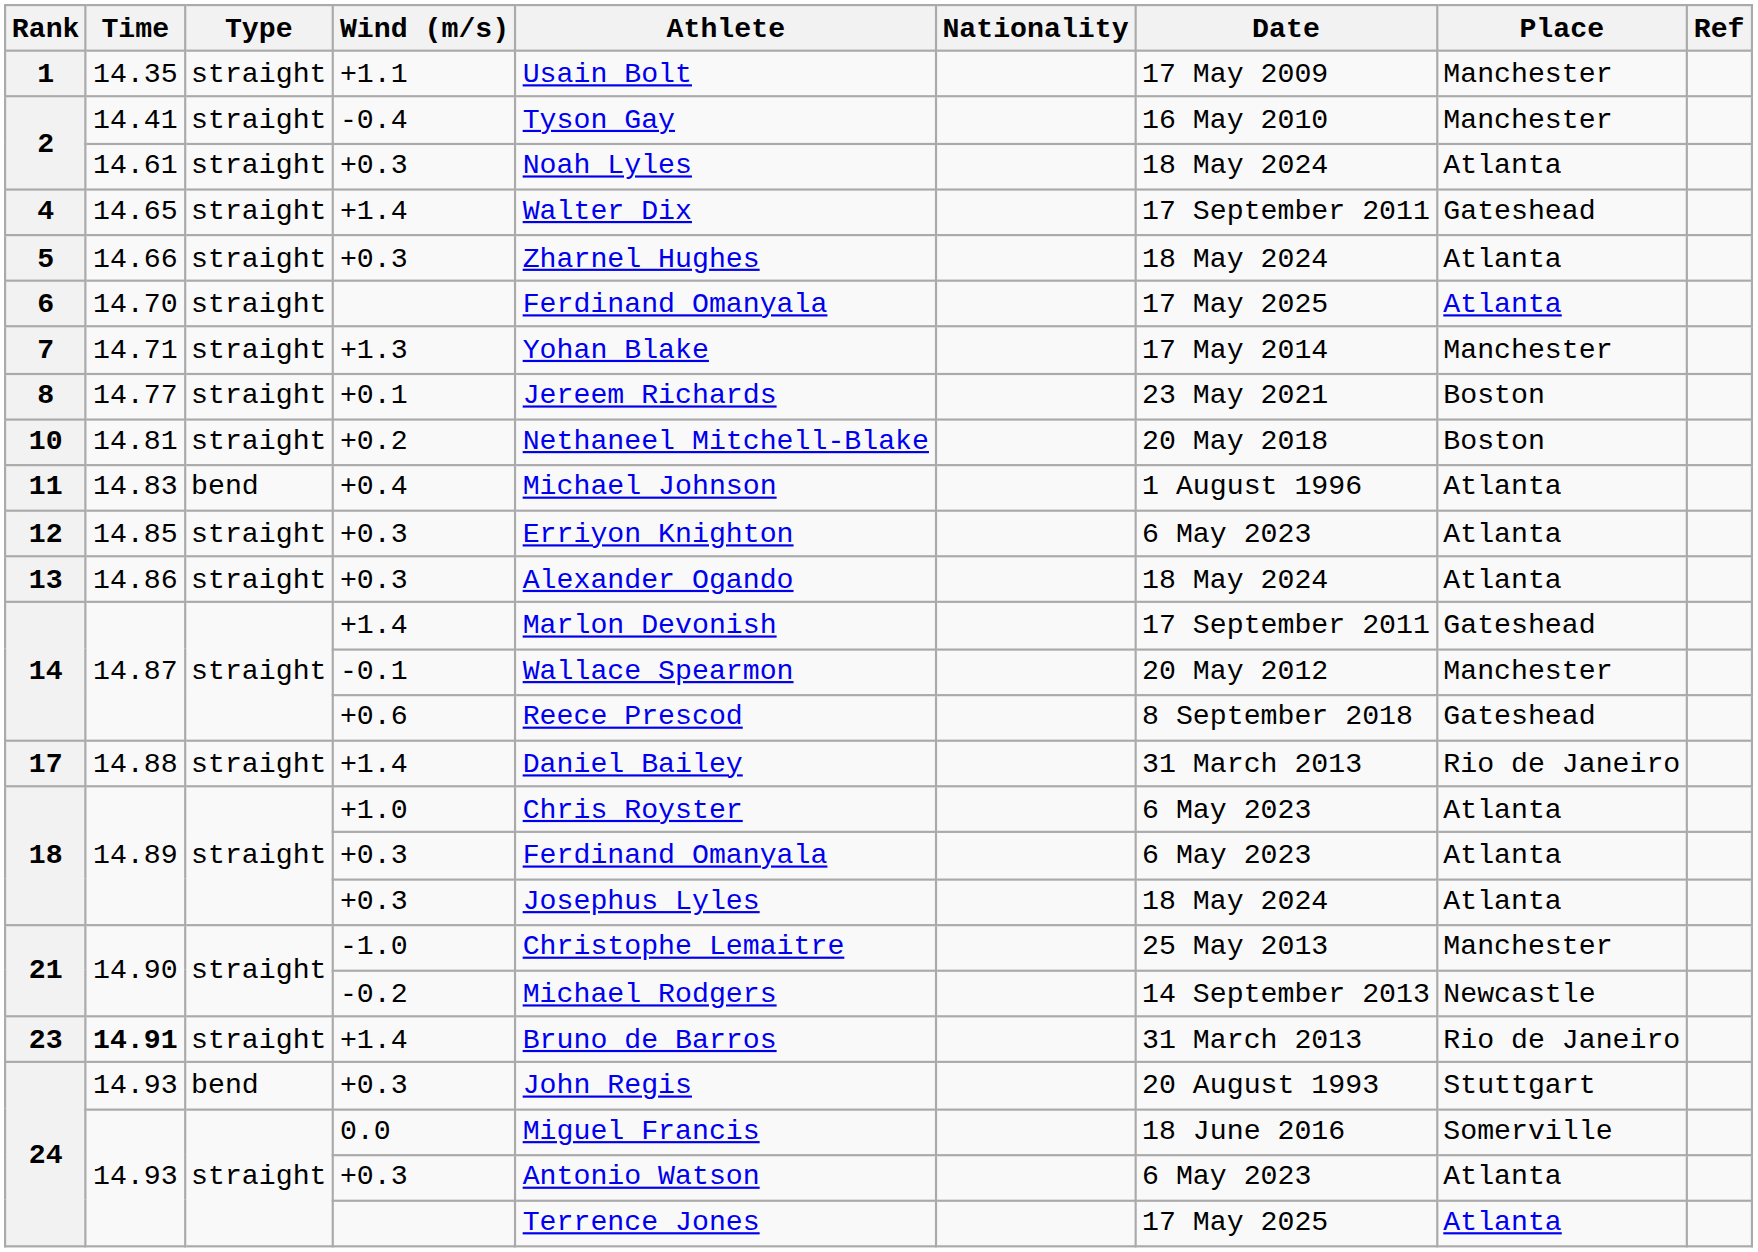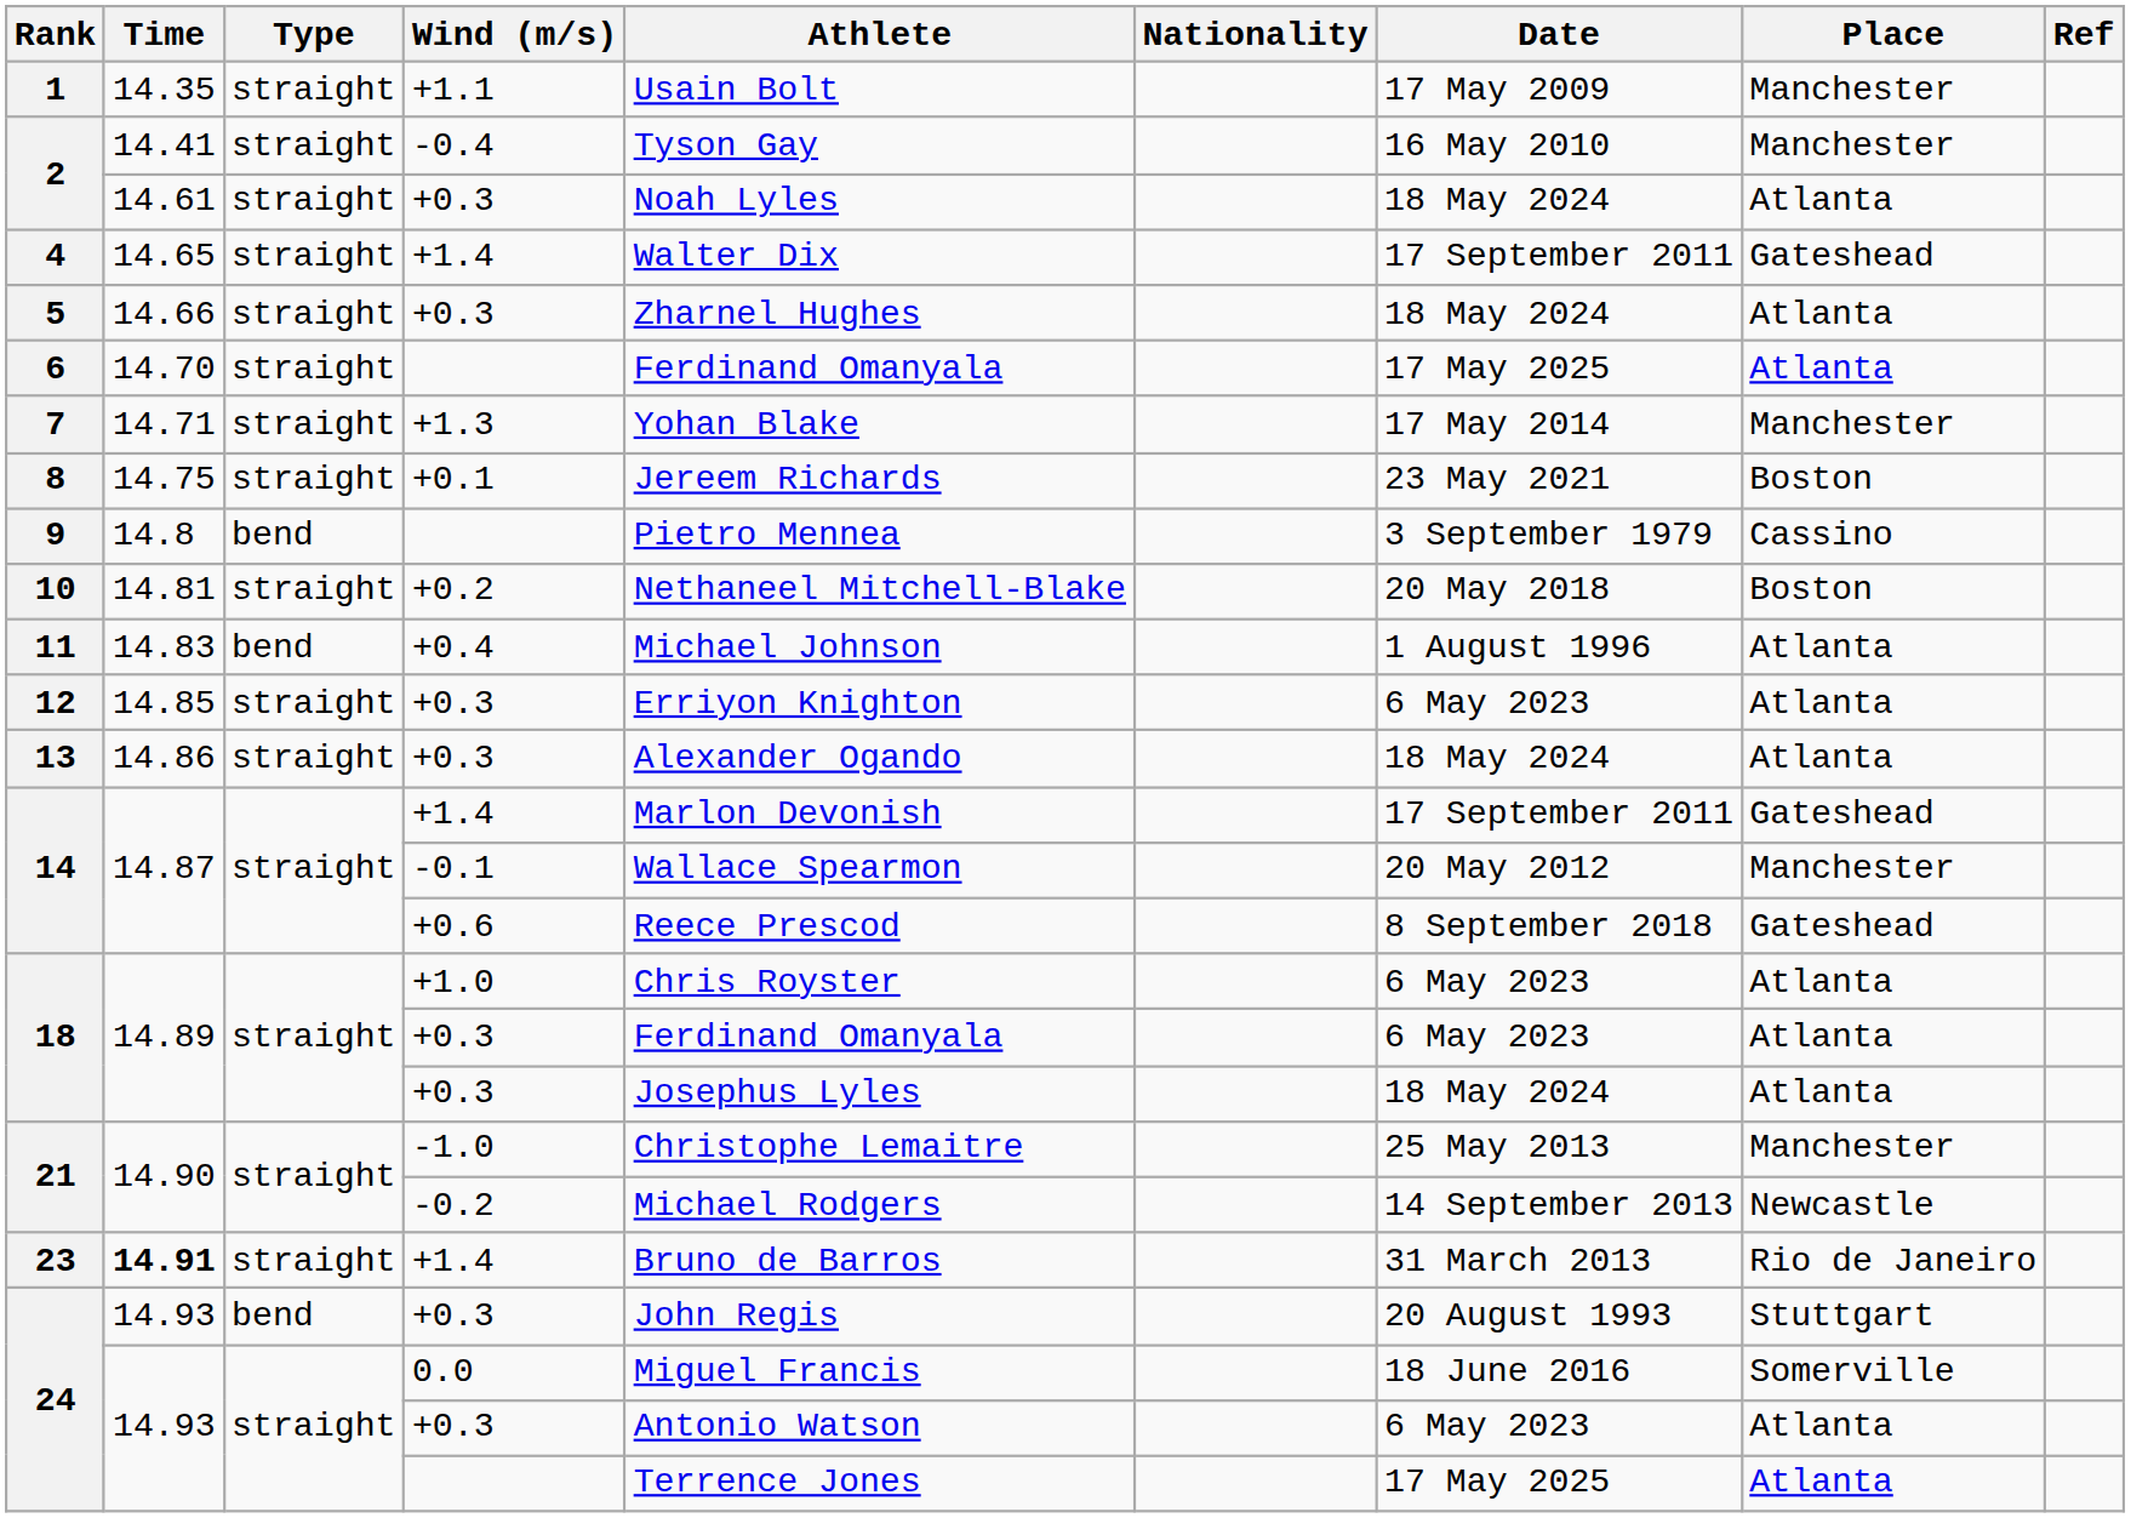8 | Time: 14.77 -> 14.75
+ row: 9 | 14.8 | bend | Pietro Mennea | 3 September 1979 | Cassino
- row: 17 | 14.88 | straight | +1.4 | Daniel Bailey | 31 March 2013 | Rio de Janeiro
